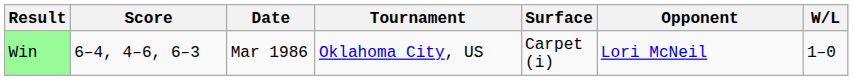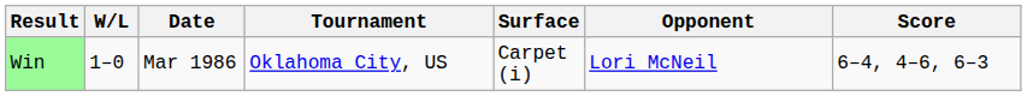columns swapped: W/L <-> Score
